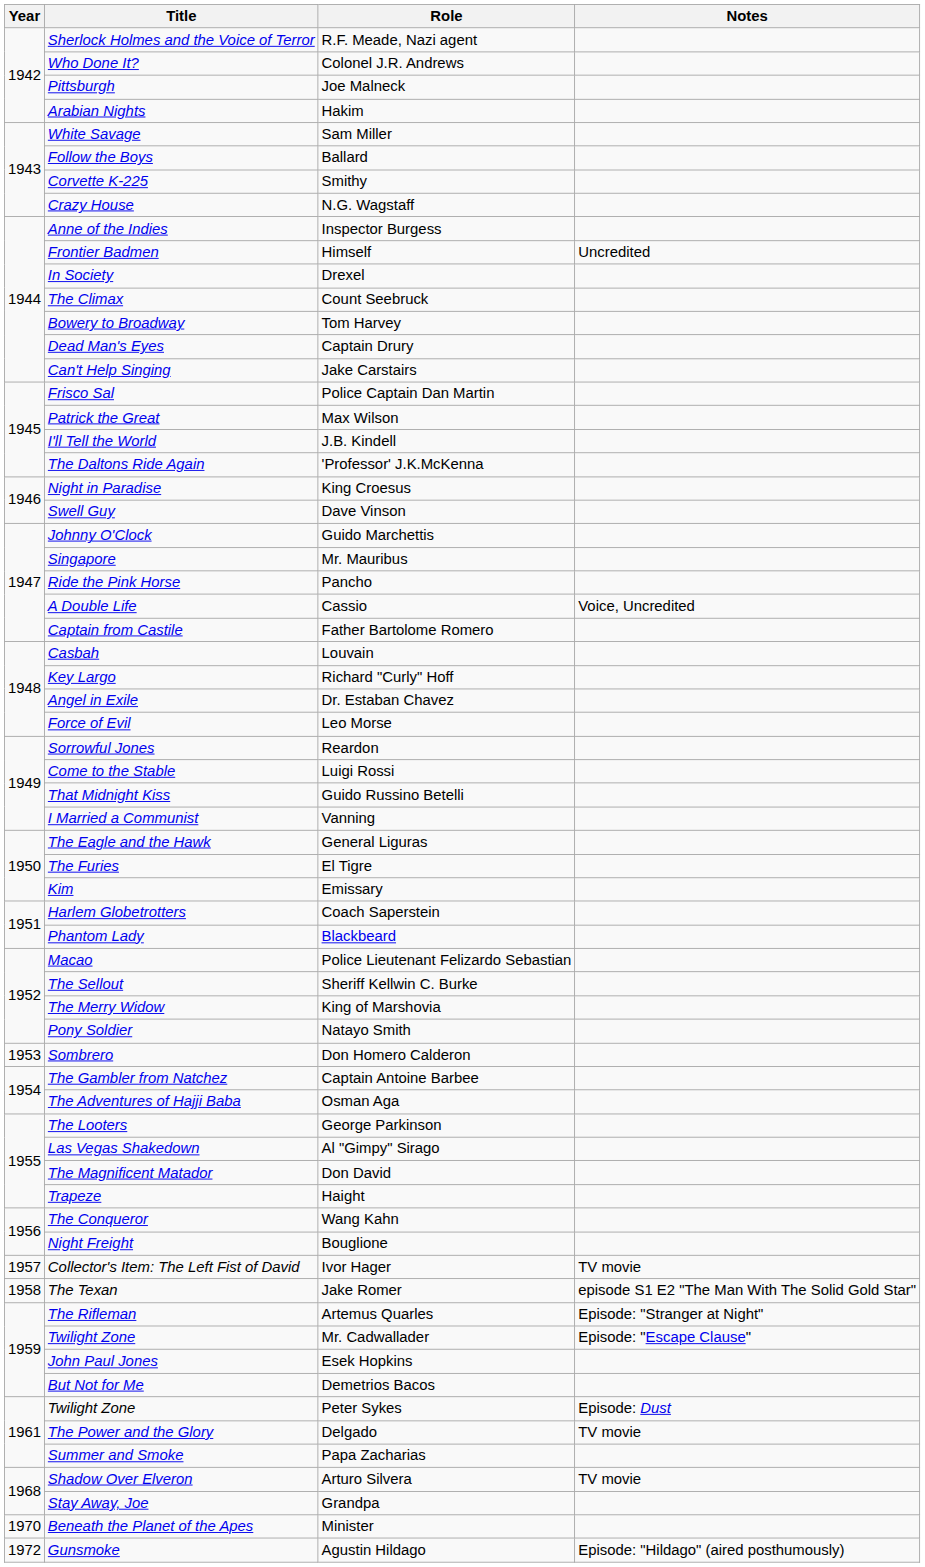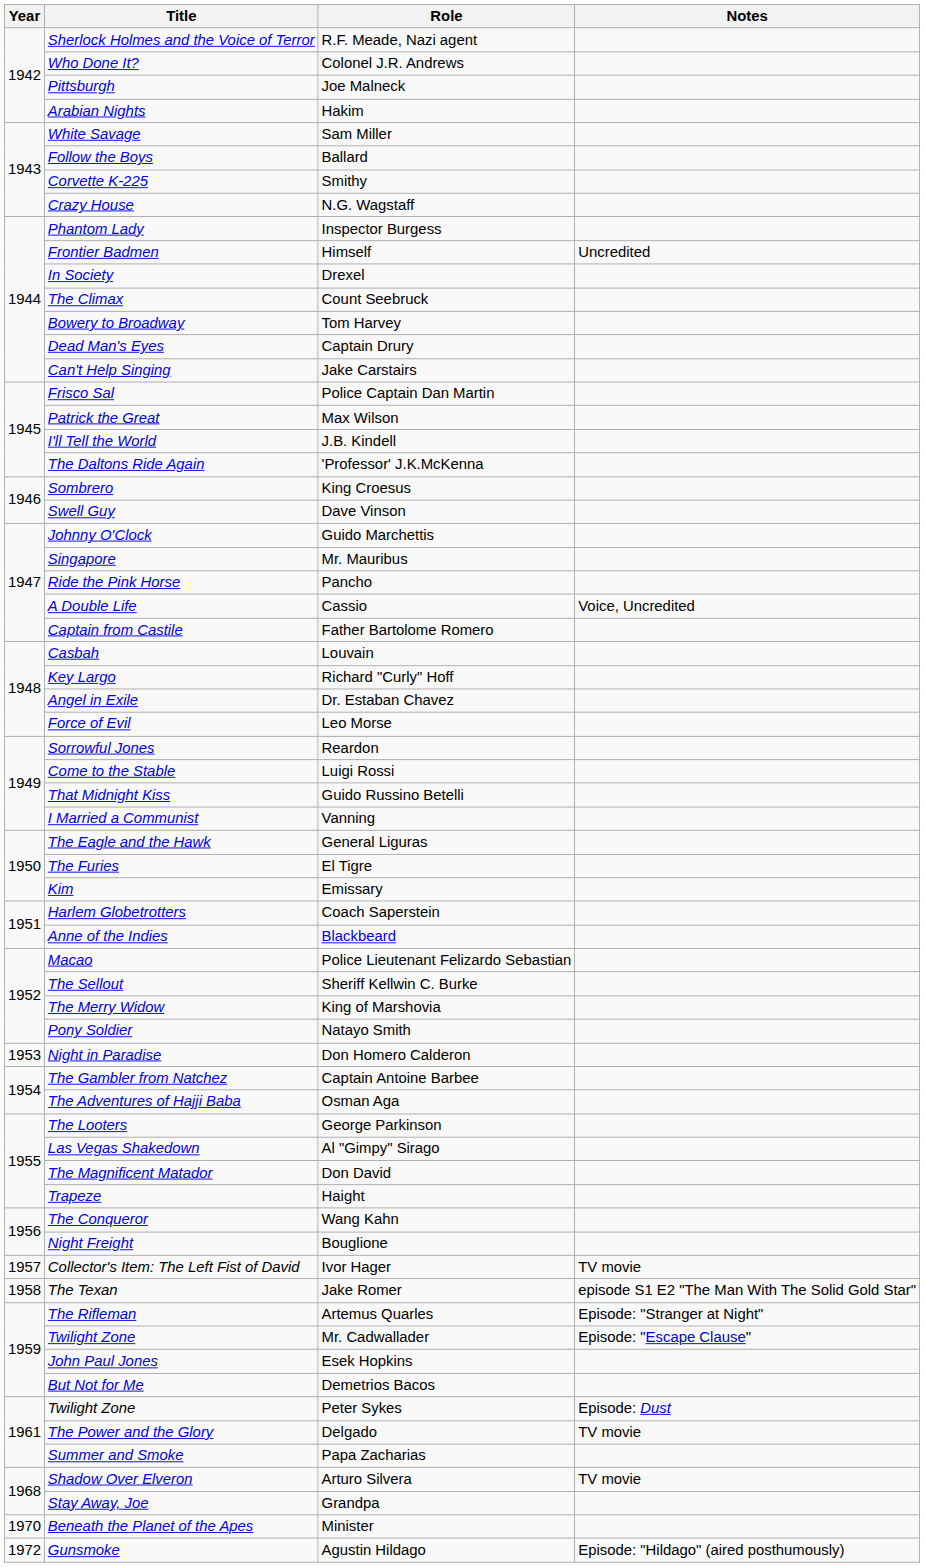Inspector Burgess | Title: Anne of the Indies -> Phantom Lady
King Croesus | Title: Night in Paradise -> Sombrero
Blackbeard | Title: Phantom Lady -> Anne of the Indies
Don Homero Calderon | Title: Sombrero -> Night in Paradise
